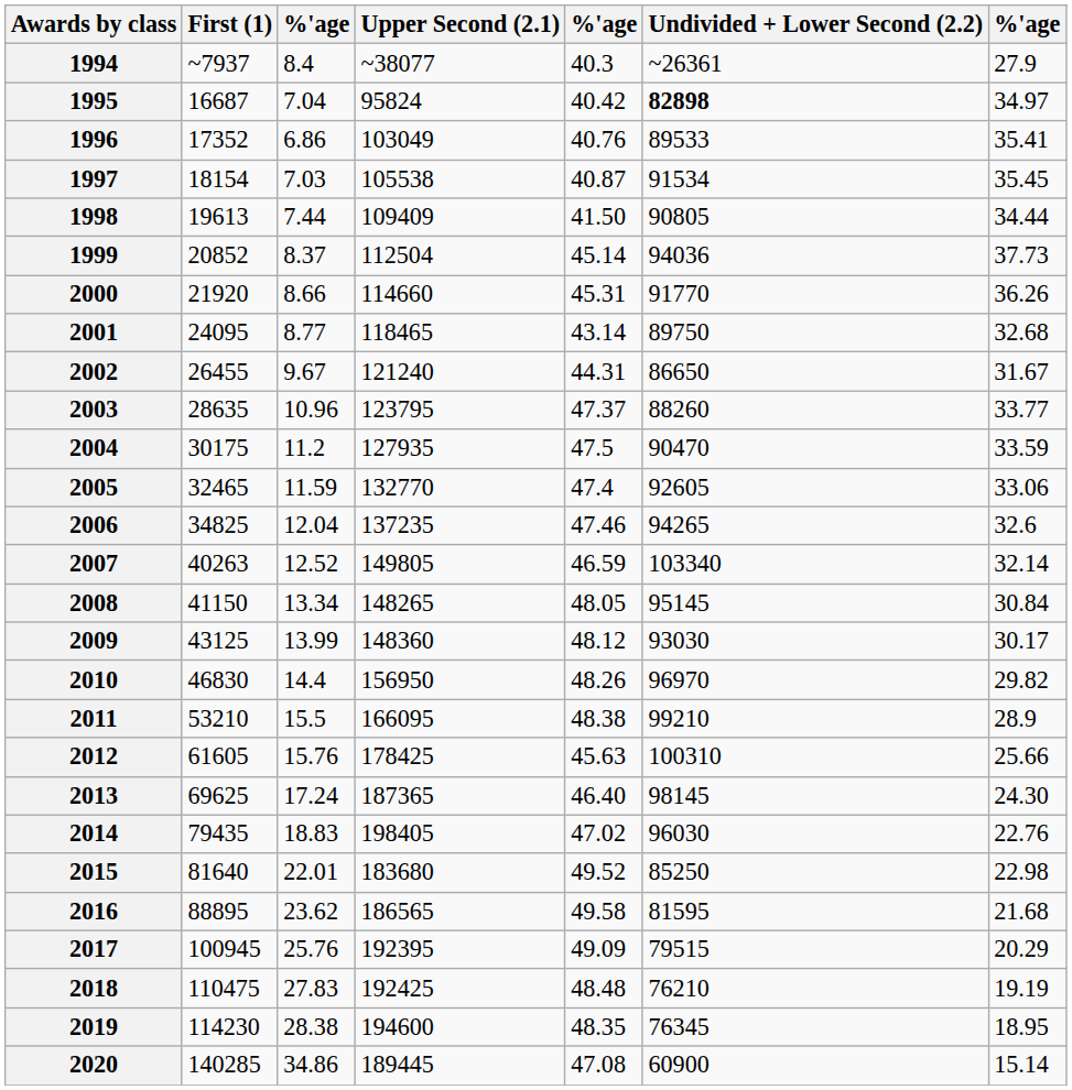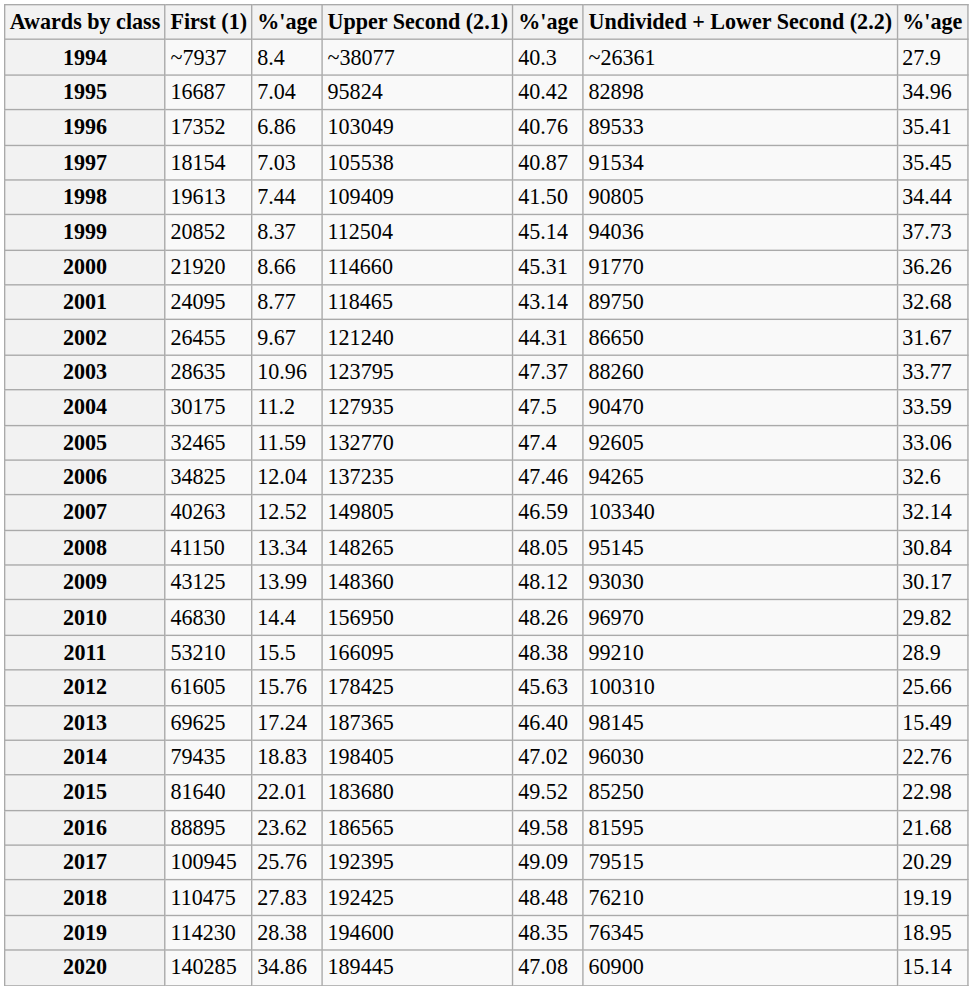1995 | Undivided + Lower Second (2.2): bold -> normal
1995 | column 7: 34.97 -> 34.96
2013 | column 7: 24.30 -> 15.49
